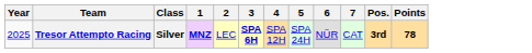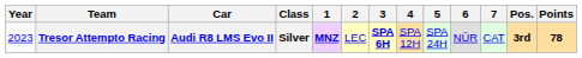+ column: Car | Audi R8 LMS Evo II
Tresor Attempto Racing | Year: 2025 -> 2023
